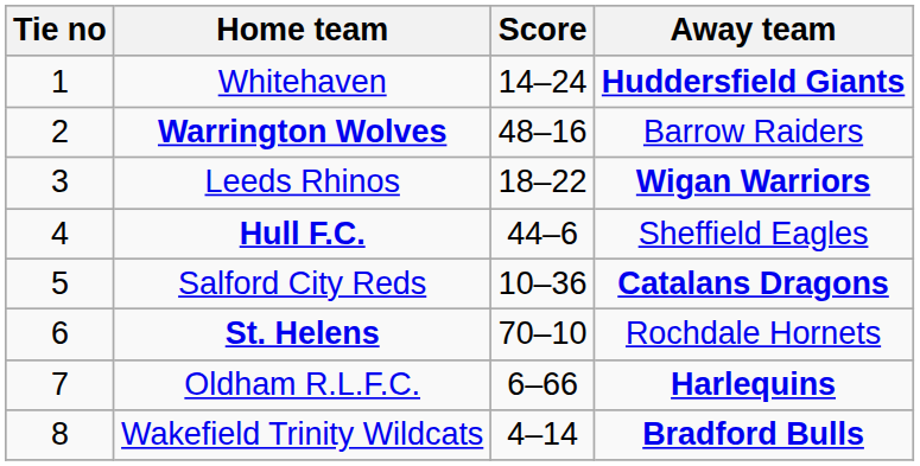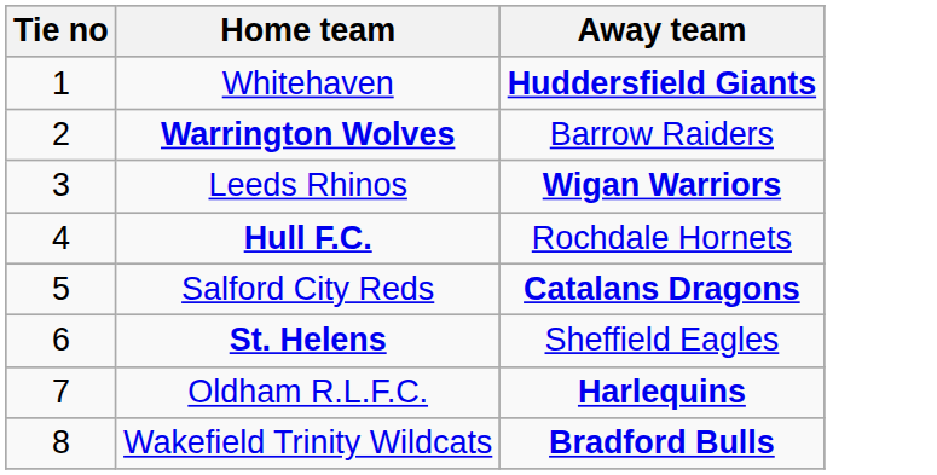- column: Score | 14–24 | 48–16 | 18–22 | 44–6 | 10–36 | 70–10 | 6–66 | 4–14
Hull F.C. | Away team: Sheffield Eagles -> Rochdale Hornets
St. Helens | Away team: Rochdale Hornets -> Sheffield Eagles
